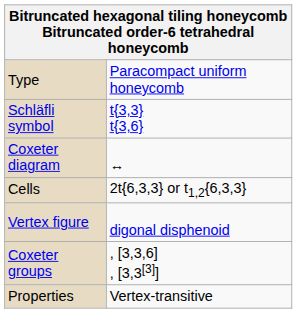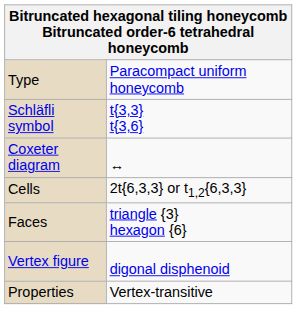+ row: Faces | triangle {3} hexagon {6}
- row: Coxeter groups | , [3,3,6] , [3,3[3]]
